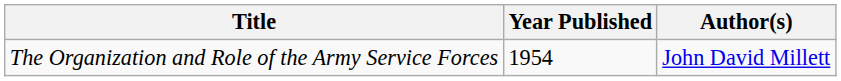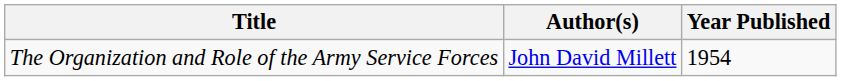columns swapped: Author(s) <-> Year Published
